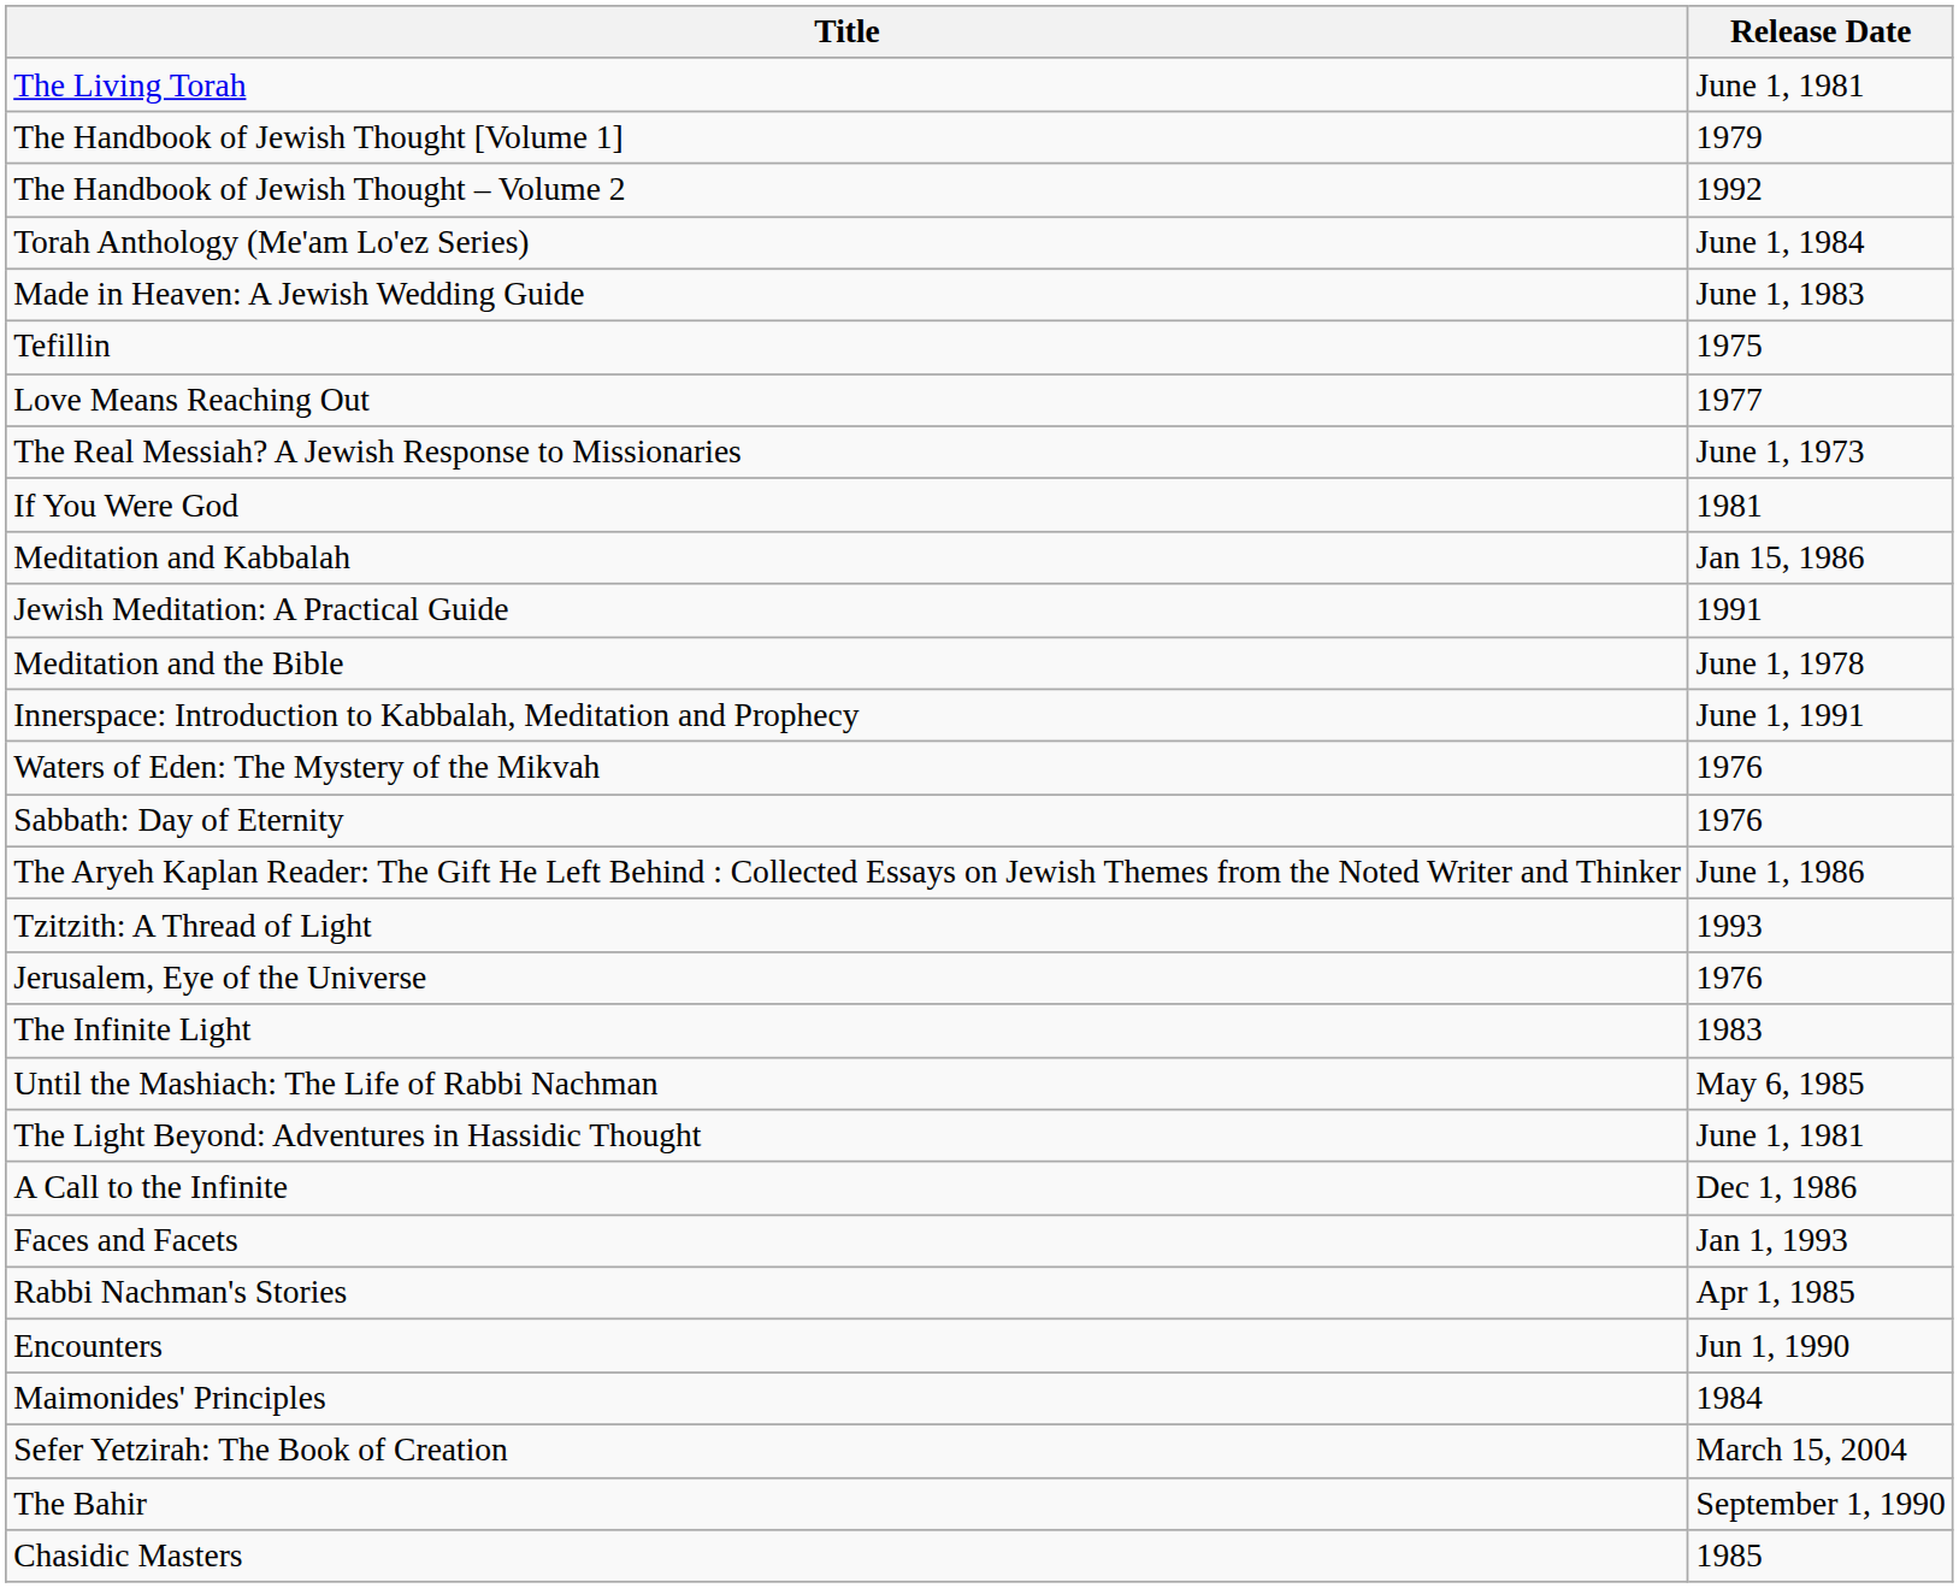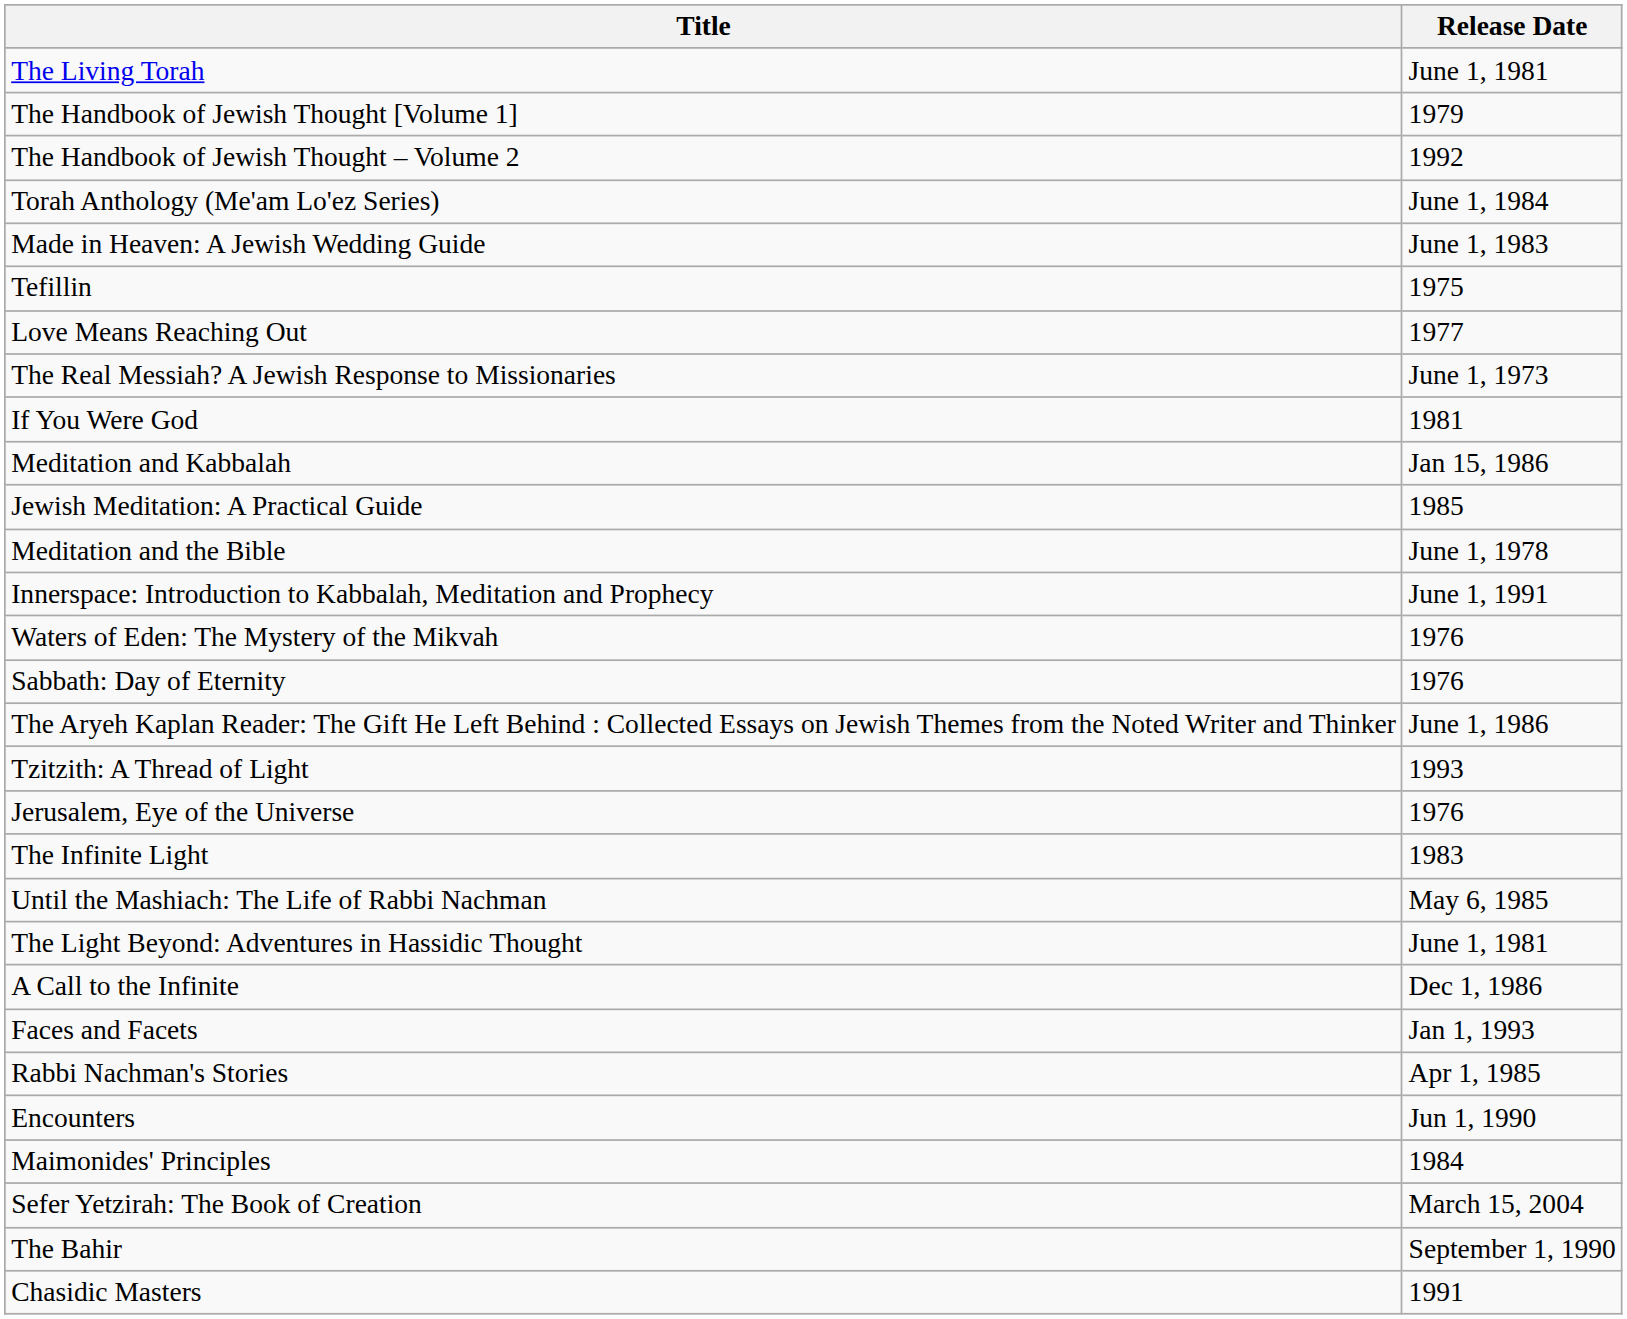Jewish Meditation: A Practical Guide | Release Date: 1991 -> 1985
Chasidic Masters | Release Date: 1985 -> 1991
